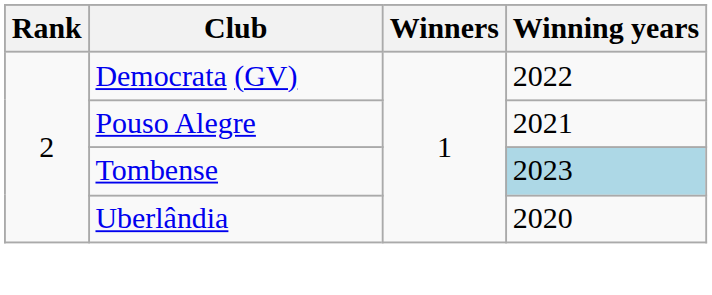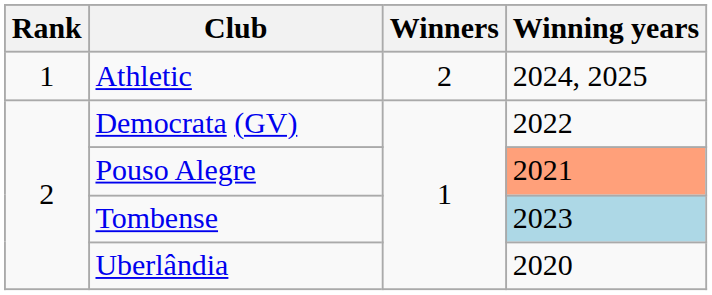+ row: 1 | Athletic | 2 | 2024, 2025
Pouso Alegre | Winning years: no background -> lightsalmon background
